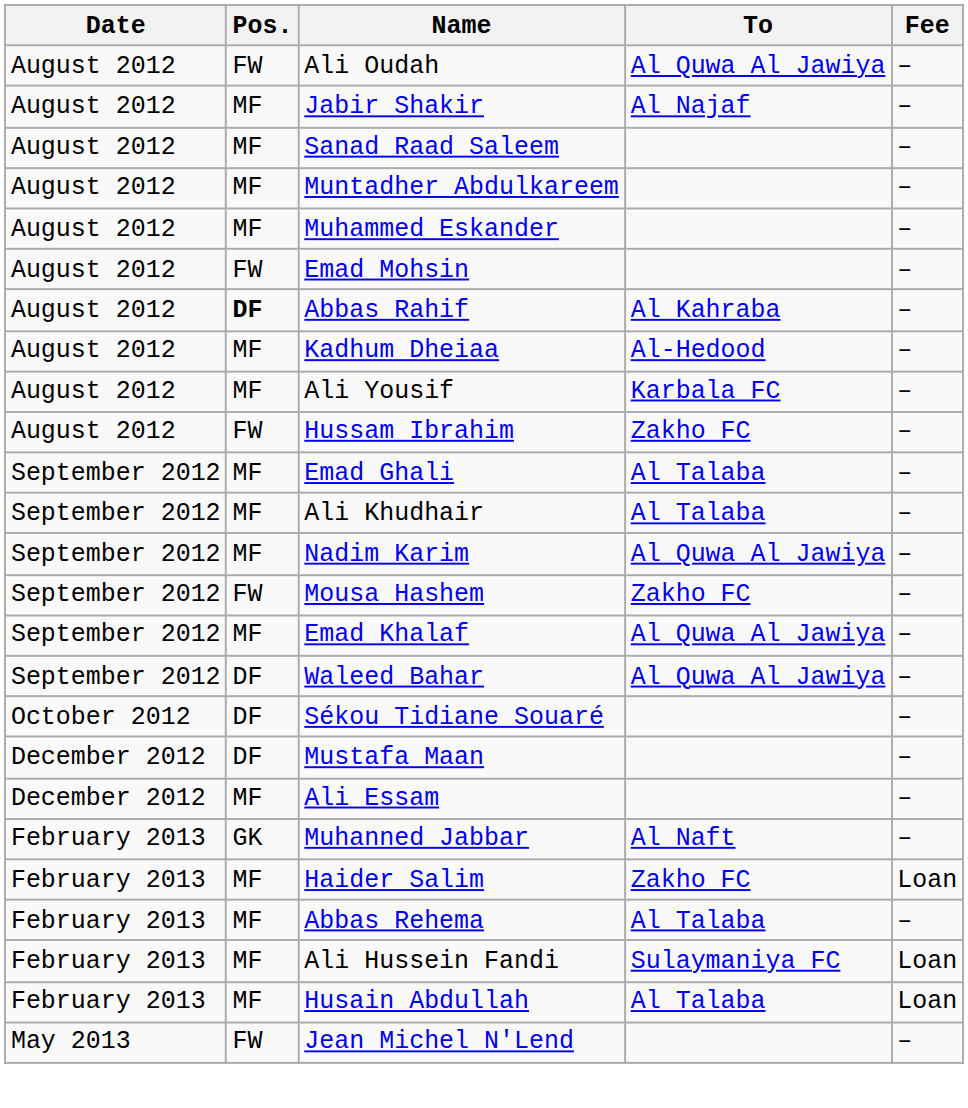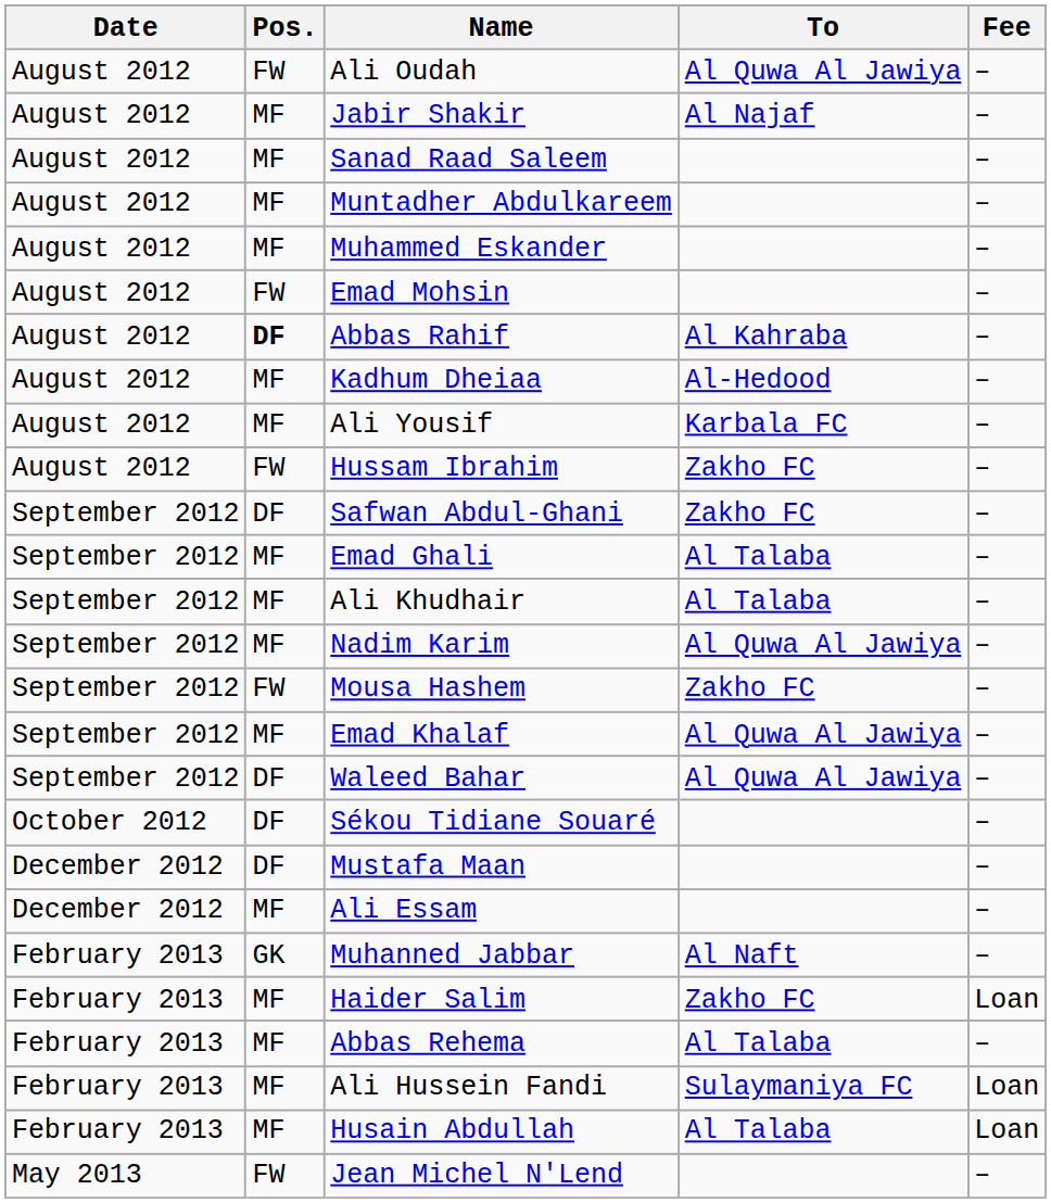+ row: September 2012 | DF | Safwan Abdul-Ghani | Zakho FC | –
